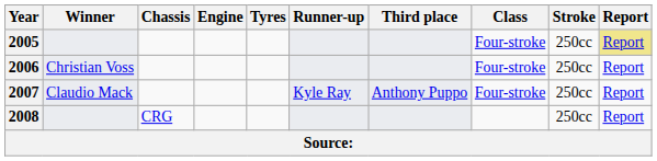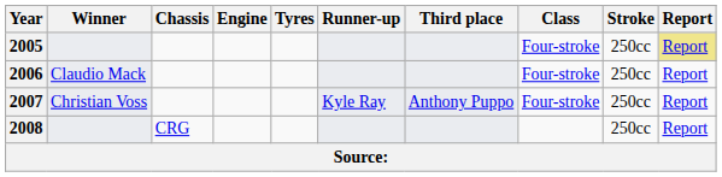2006 | Winner: Christian Voss -> Claudio Mack
2007 | Winner: Claudio Mack -> Christian Voss
